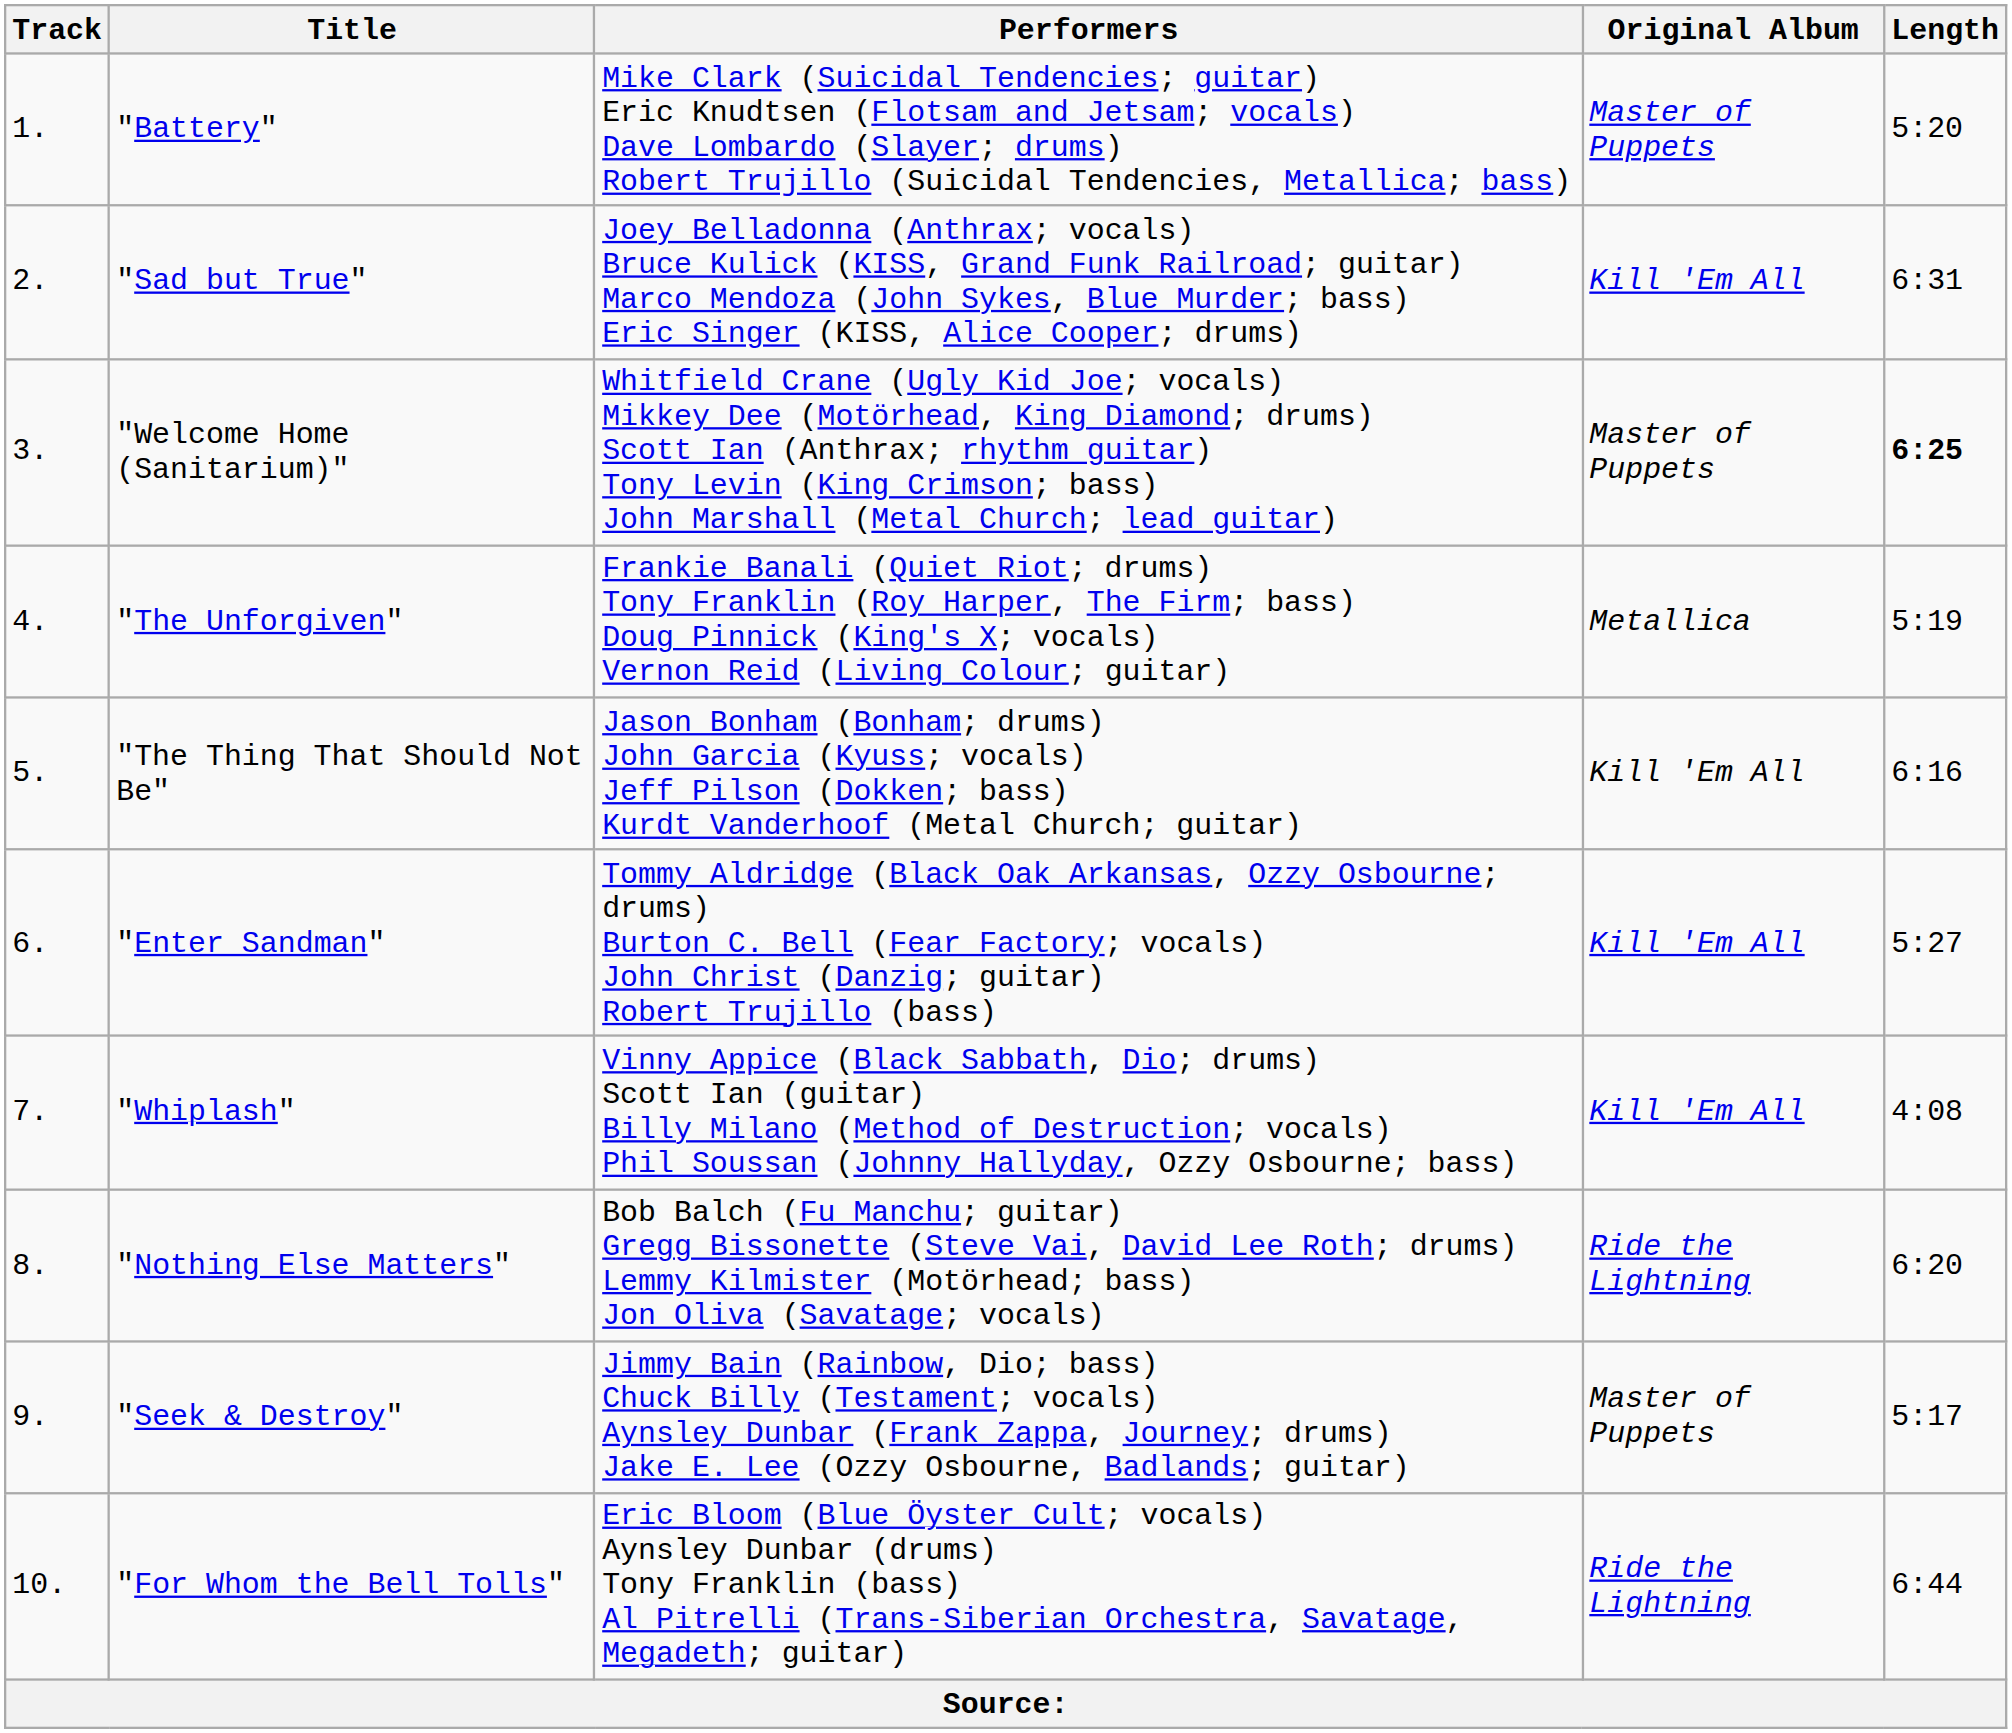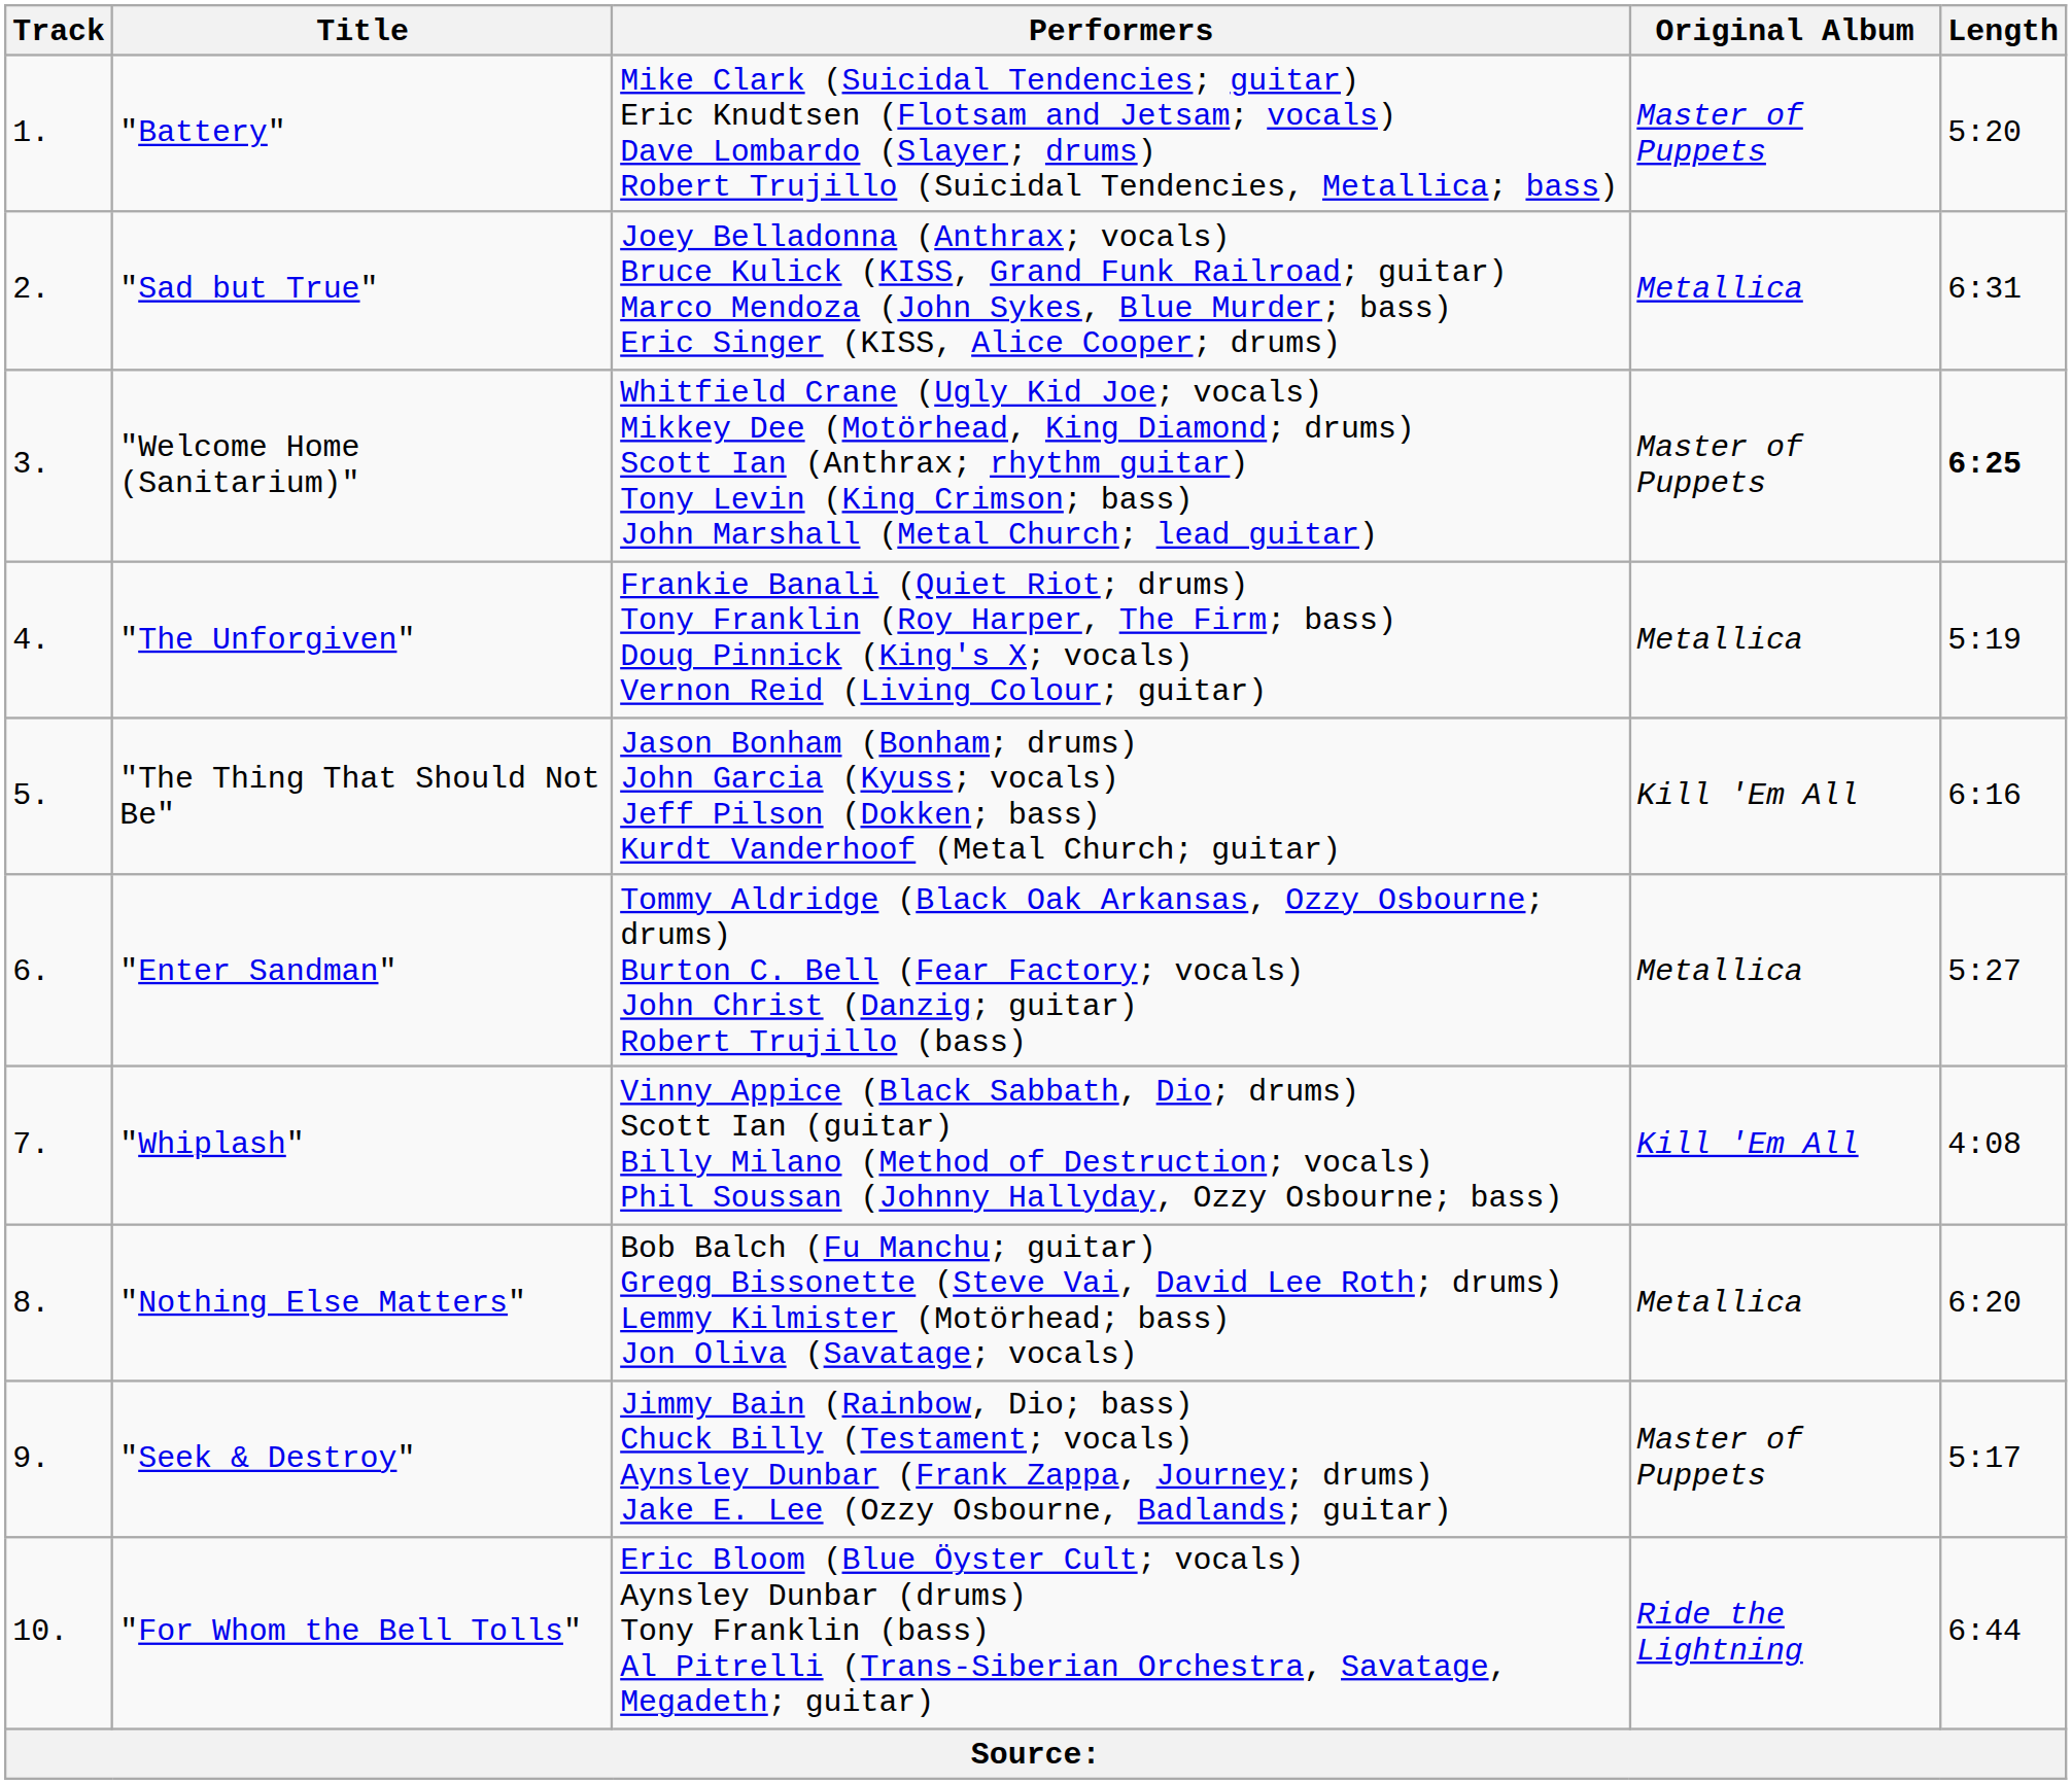"Sad but True" | Original Album: Kill 'Em All -> Metallica
"Enter Sandman" | Original Album: Kill 'Em All -> Metallica
"Nothing Else Matters" | Original Album: Ride the Lightning -> Metallica
